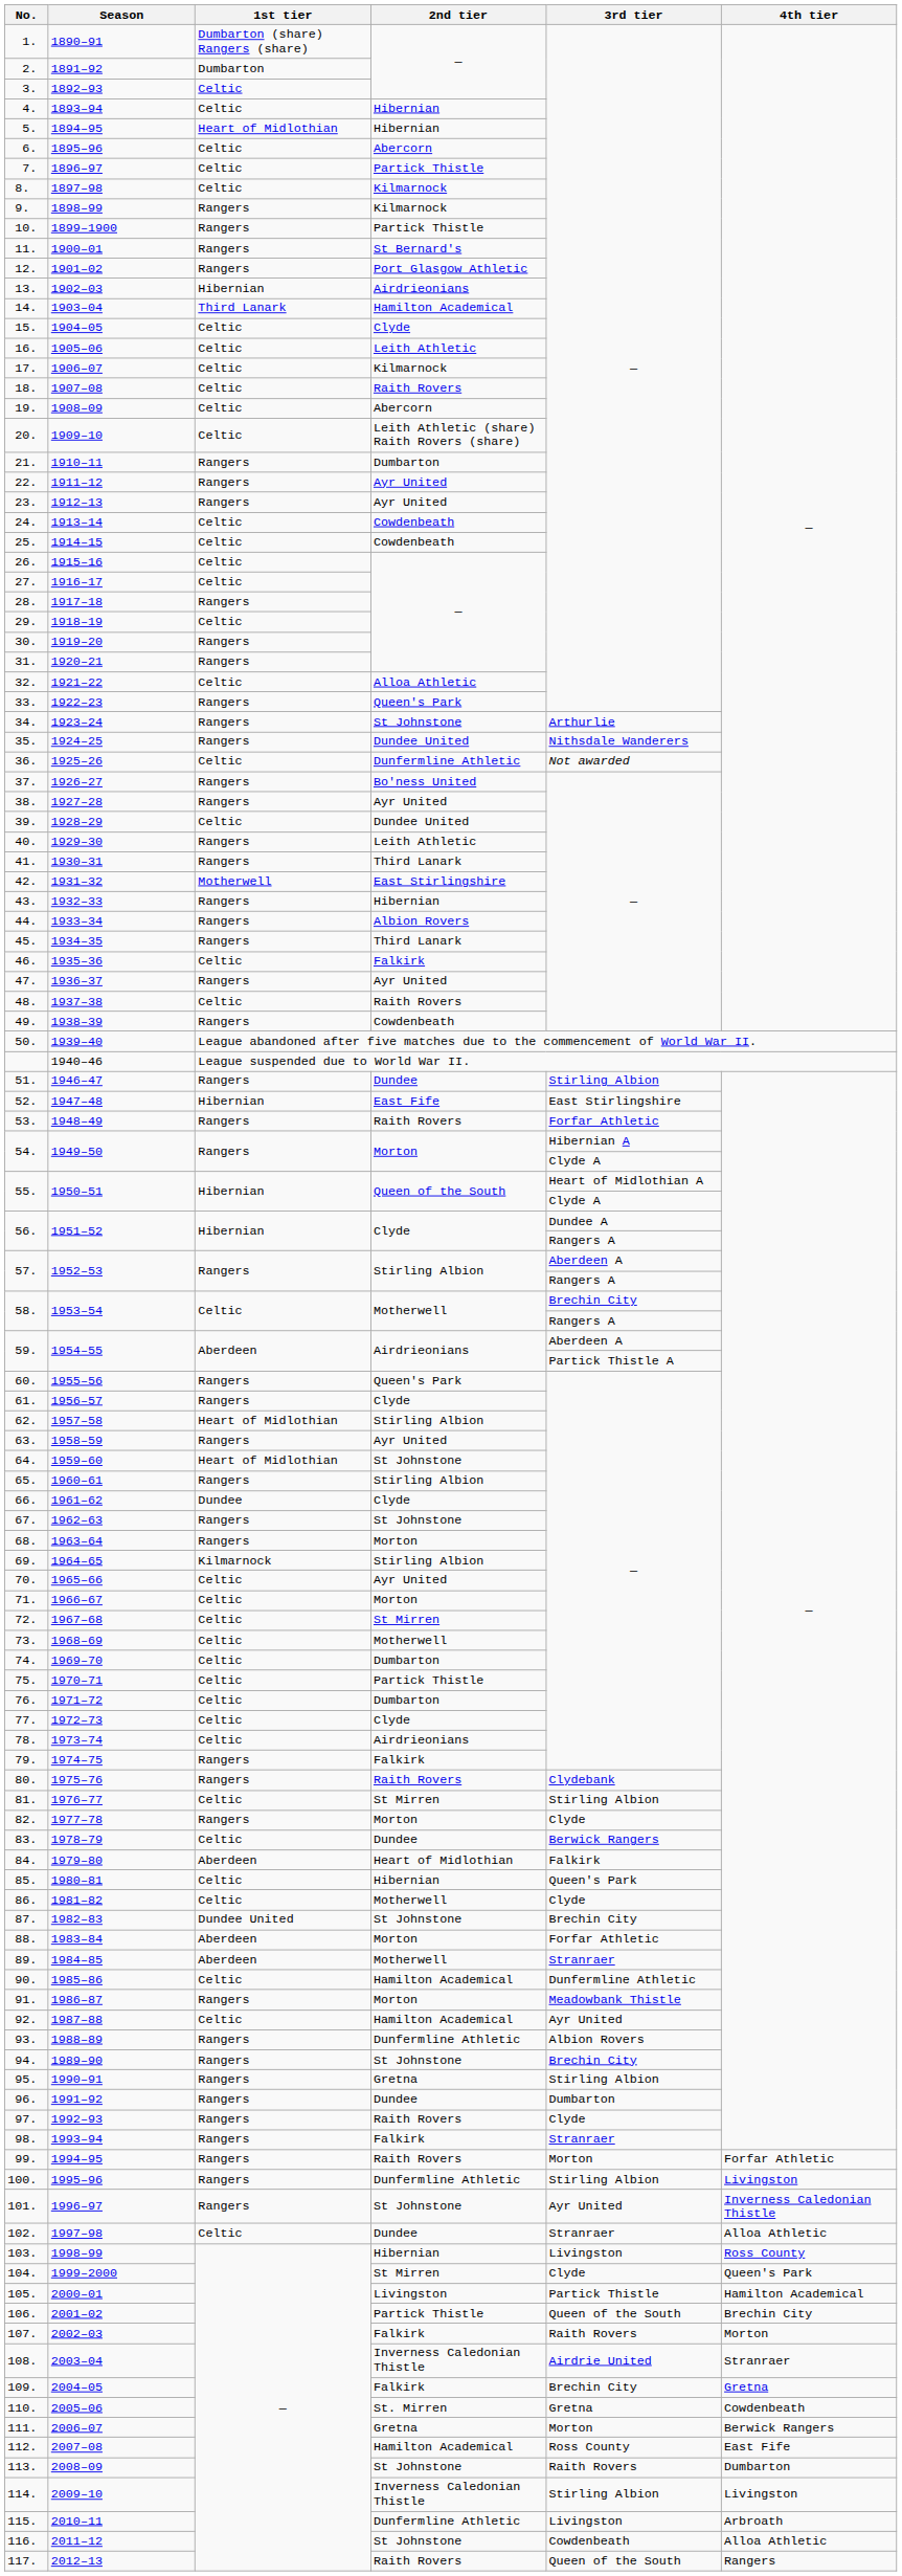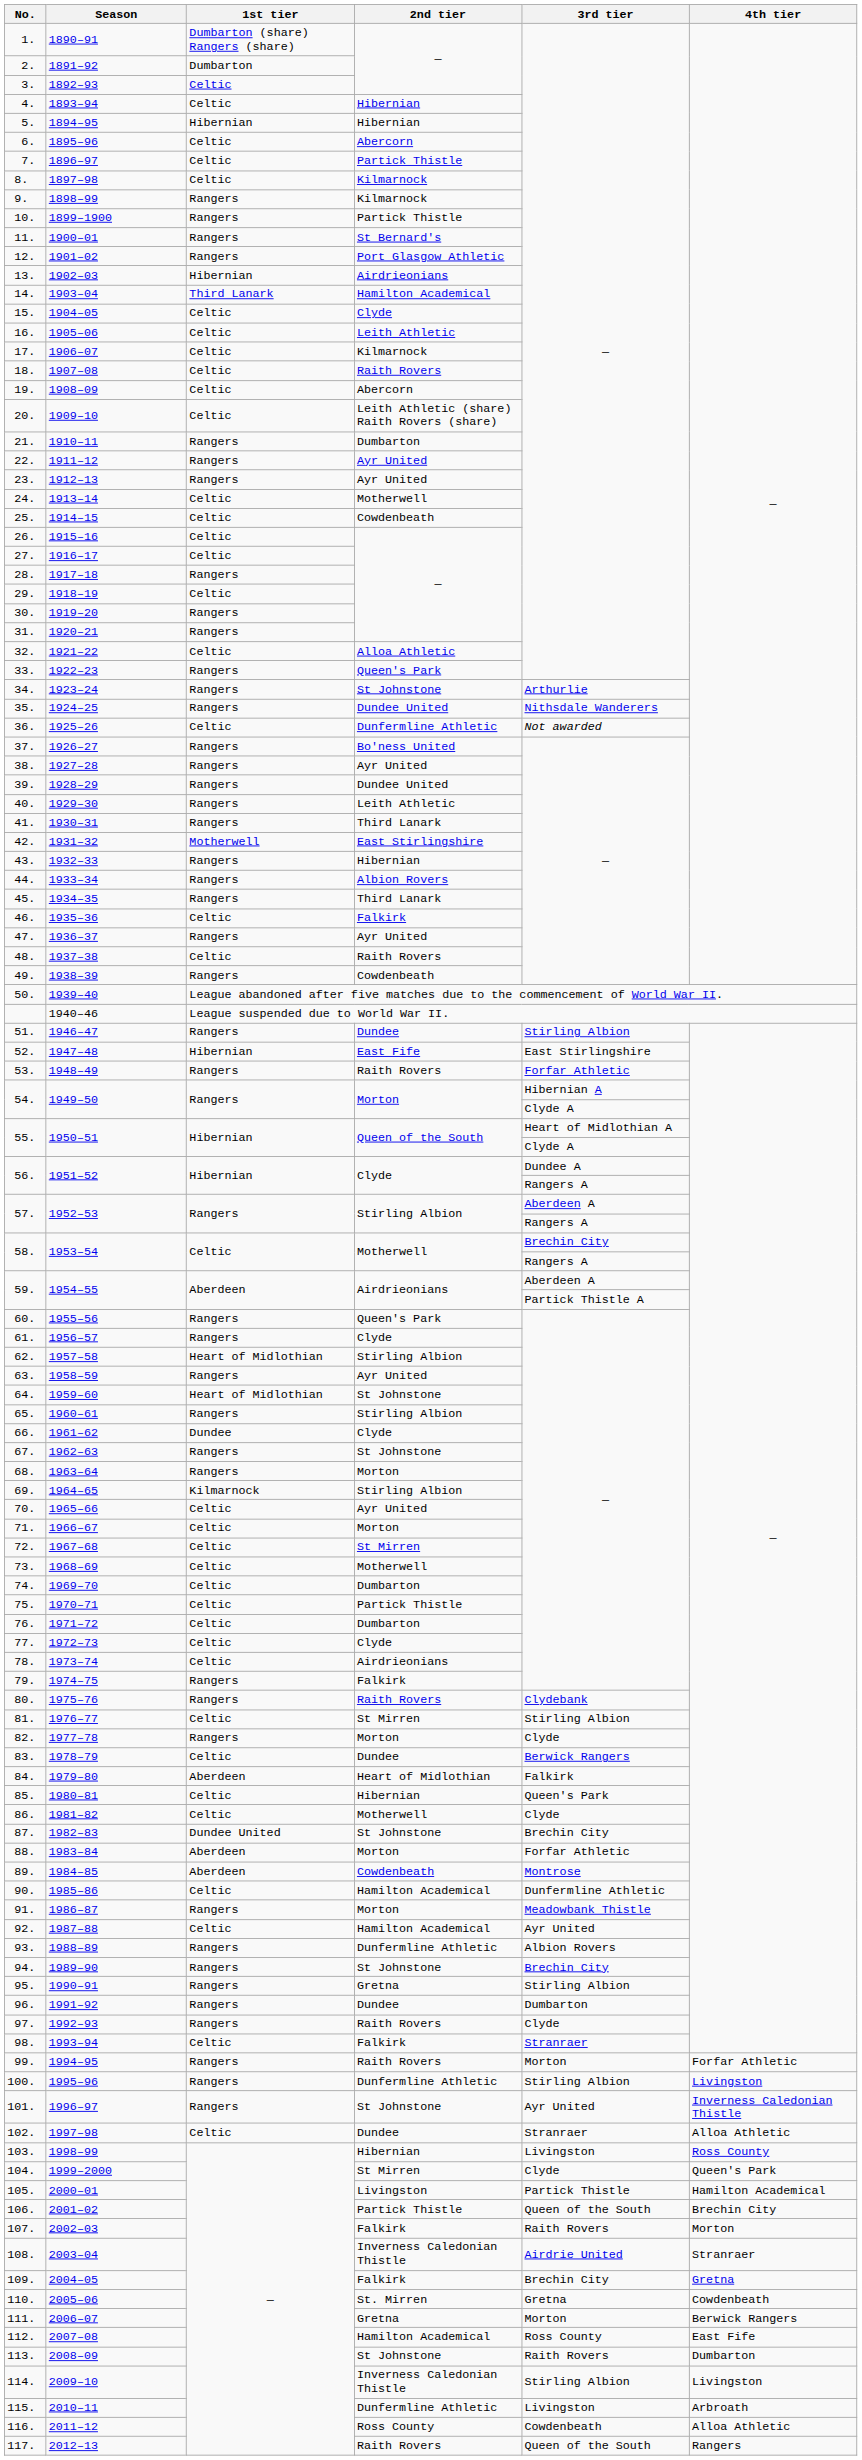5. | 1st tier: Heart of Midlothian -> Hibernian
24. | 2nd tier: Cowdenbeath -> Motherwell
39. | 1st tier: Celtic -> Rangers
89. | 2nd tier: Motherwell -> Cowdenbeath
89. | 3rd tier: Stranraer -> Montrose
98. | 1st tier: Rangers -> Celtic
116. | 2nd tier: St Johnstone -> Ross County
